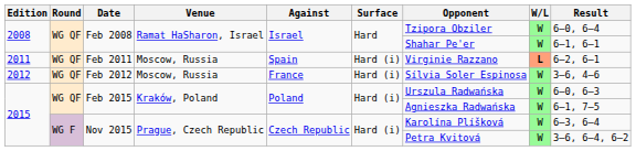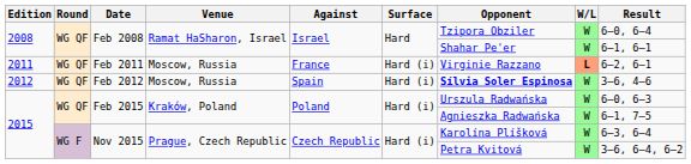Feb 2011 | Against: Spain -> France
Feb 2012 | Against: France -> Spain
Feb 2012 | Opponent: normal -> bold
